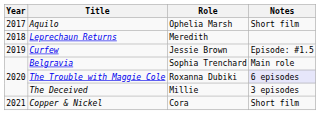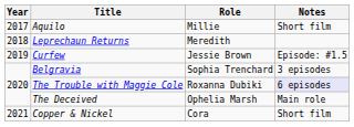Aquilo | Role: Ophelia Marsh -> Millie
Belgravia | Notes: Main role -> 3 episodes
The Deceived | Role: Millie -> Ophelia Marsh
The Deceived | Notes: 3 episodes -> Main role
